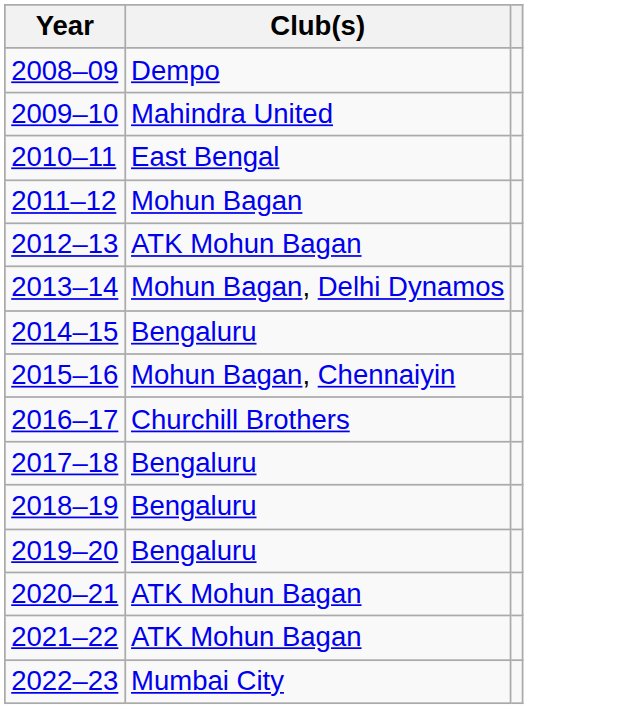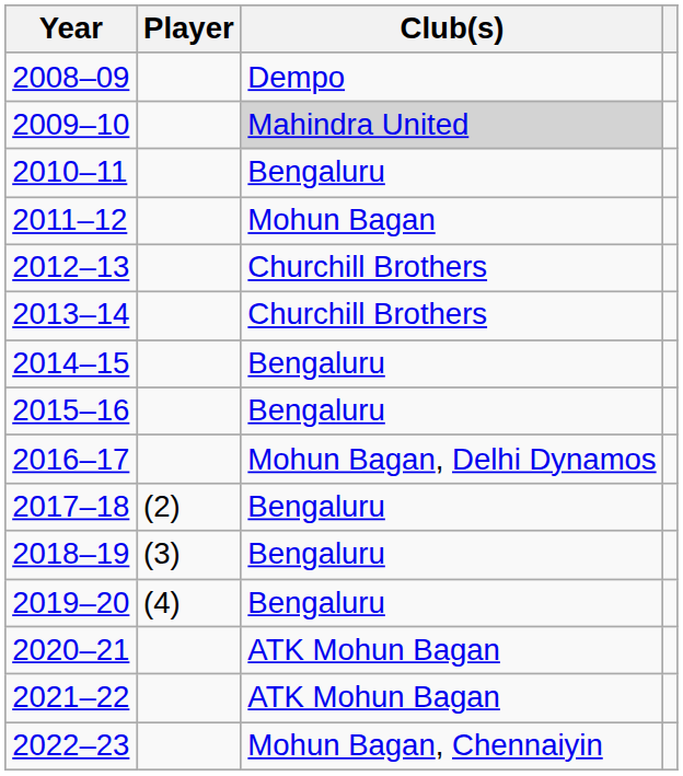+ column: Player | (2) | (3) | (4)
2009–10 | Club(s): no background -> lightgrey background
2010–11 | Club(s): East Bengal -> Bengaluru
2012–13 | Club(s): ATK Mohun Bagan -> Churchill Brothers
2013–14 | Club(s): Mohun Bagan, Delhi Dynamos -> Churchill Brothers
2015–16 | Club(s): Mohun Bagan, Chennaiyin -> Bengaluru
2016–17 | Club(s): Churchill Brothers -> Mohun Bagan, Delhi Dynamos
2022–23 | Club(s): Mumbai City -> Mohun Bagan, Chennaiyin
